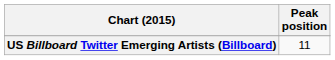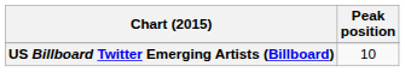US Billboard Twitter Emerging Artists (Billboard) | Peak position: 11 -> 10
